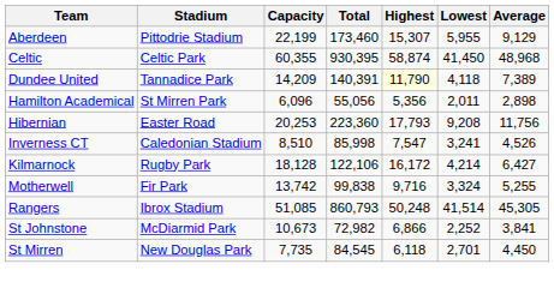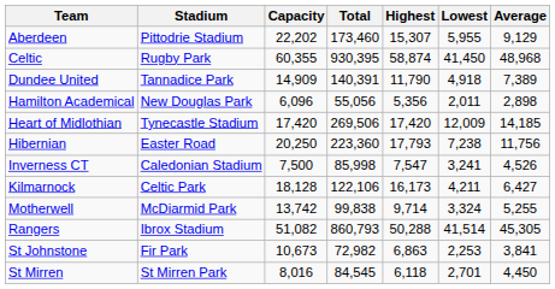Aberdeen | Capacity: 22,199 -> 22,202
Celtic | Stadium: Celtic Park -> Rugby Park
Dundee United | Capacity: 14,209 -> 14,909
Dundee United | Highest: lightyellow background -> no background
Dundee United | Lowest: 4,118 -> 4,918
Hamilton Academical | Stadium: St Mirren Park -> New Douglas Park
+ row: Heart of Midlothian | Tynecastle Stadium | 17,420 | 269,506 | 17,420 | 12,009 | 14,185
Hibernian | Capacity: 20,253 -> 20,250
Hibernian | Lowest: 9,208 -> 7,238
Inverness CT | Capacity: 8,510 -> 7,500
Kilmarnock | Stadium: Rugby Park -> Celtic Park
Kilmarnock | Highest: 16,172 -> 16,173
Kilmarnock | Lowest: 4,214 -> 4,211
Motherwell | Stadium: Fir Park -> McDiarmid Park
Motherwell | Highest: 9,716 -> 9,714
Rangers | Capacity: 51,085 -> 51,082
Rangers | Highest: 50,248 -> 50,288
St Johnstone | Stadium: McDiarmid Park -> Fir Park
St Johnstone | Highest: 6,866 -> 6,863
St Johnstone | Lowest: 2,252 -> 2,253
St Mirren | Stadium: New Douglas Park -> St Mirren Park
St Mirren | Capacity: 7,735 -> 8,016
